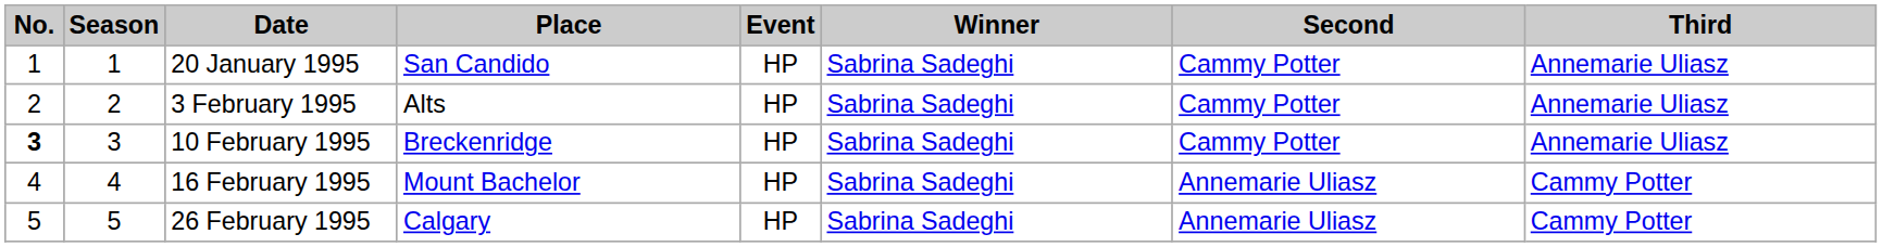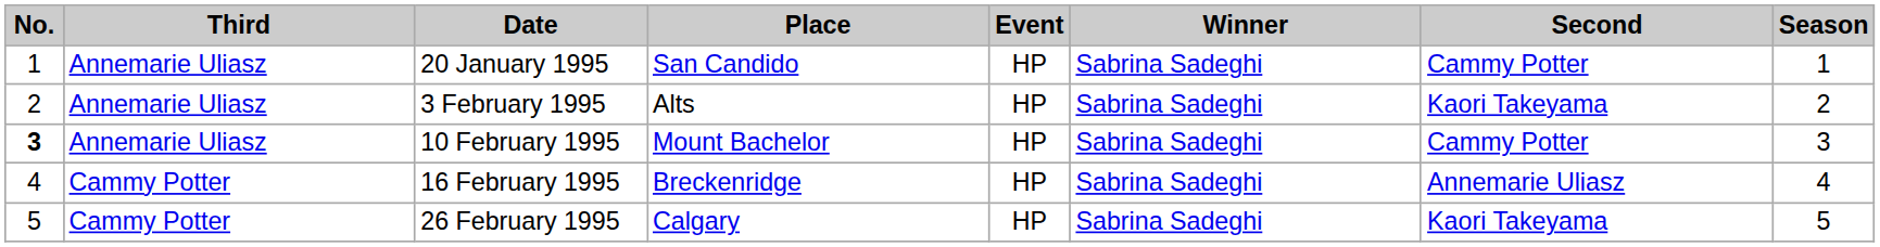columns swapped: Season <-> Third
3 February 1995 | Second: Cammy Potter -> Kaori Takeyama
10 February 1995 | Place: Breckenridge -> Mount Bachelor
16 February 1995 | Place: Mount Bachelor -> Breckenridge
26 February 1995 | Second: Annemarie Uliasz -> Kaori Takeyama
